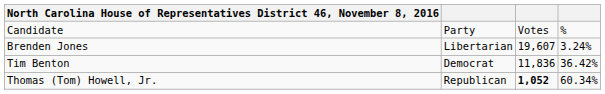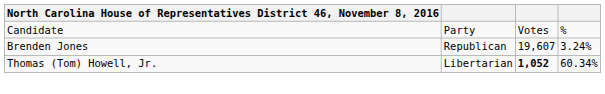Brenden Jones | column 2: Libertarian -> Republican
- row: Tim Benton | Democrat | 11,836 | 36.42%
Thomas (Tom) Howell, Jr. | column 2: Republican -> Libertarian
